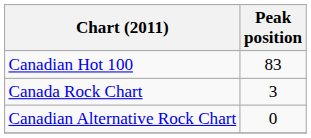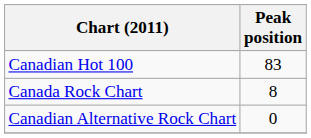Canada Rock Chart | Peak position: 3 -> 8
